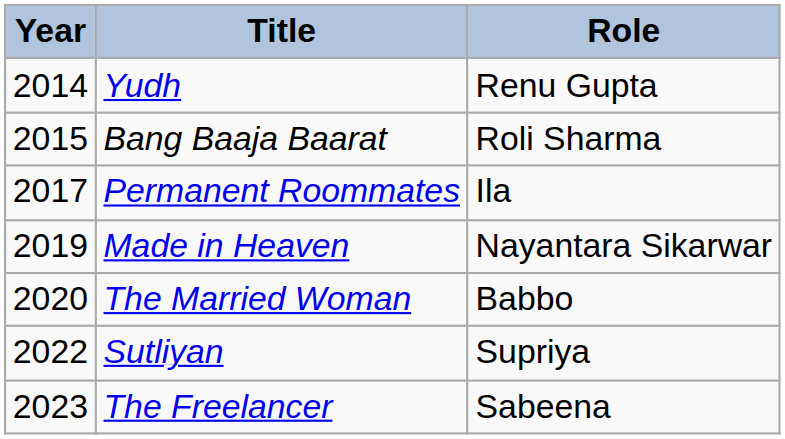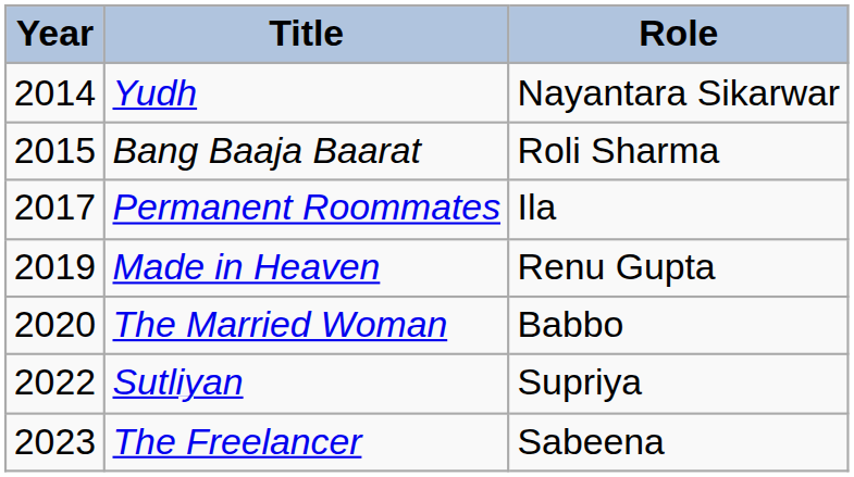Yudh | Role: Renu Gupta -> Nayantara Sikarwar
Made in Heaven | Role: Nayantara Sikarwar -> Renu Gupta
